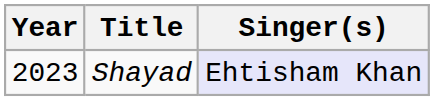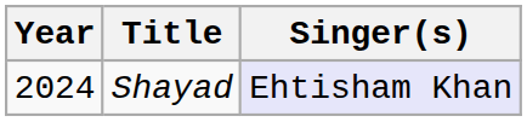Shayad | Year: 2023 -> 2024
